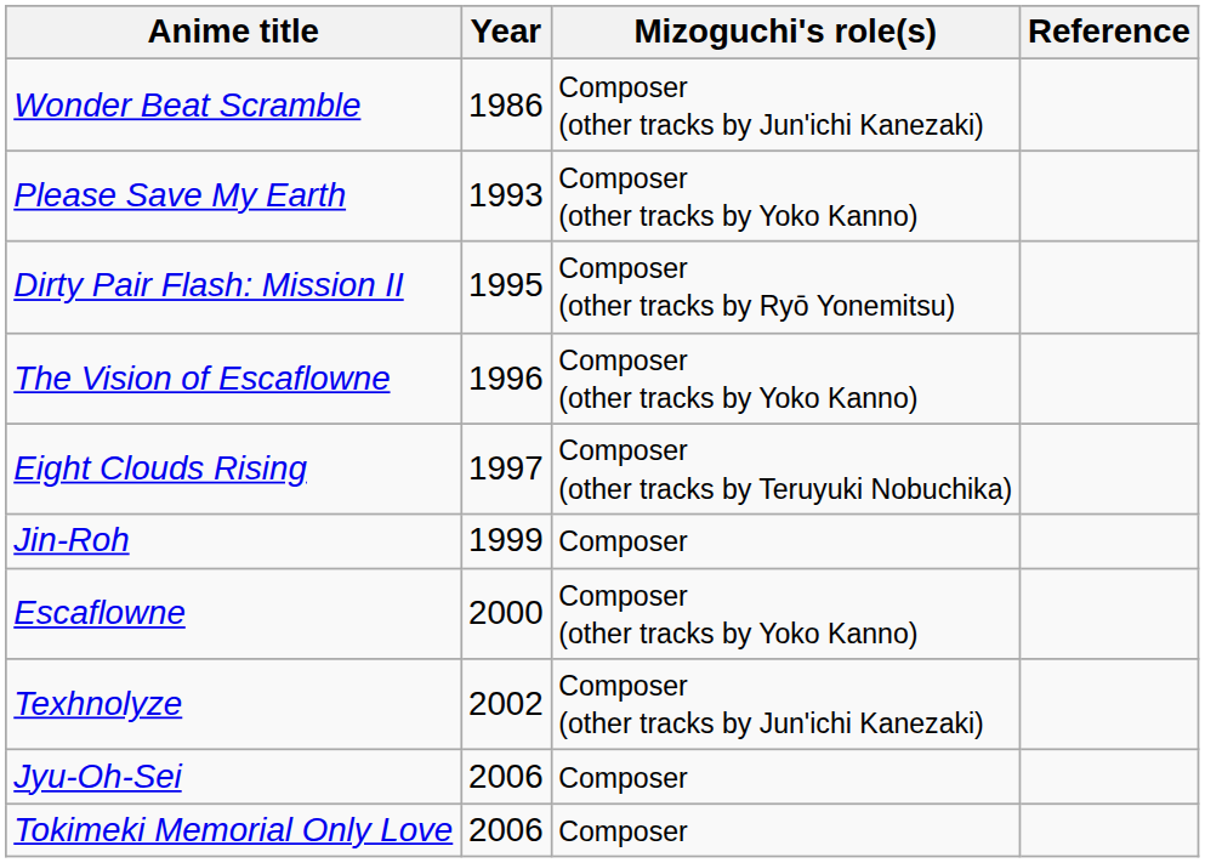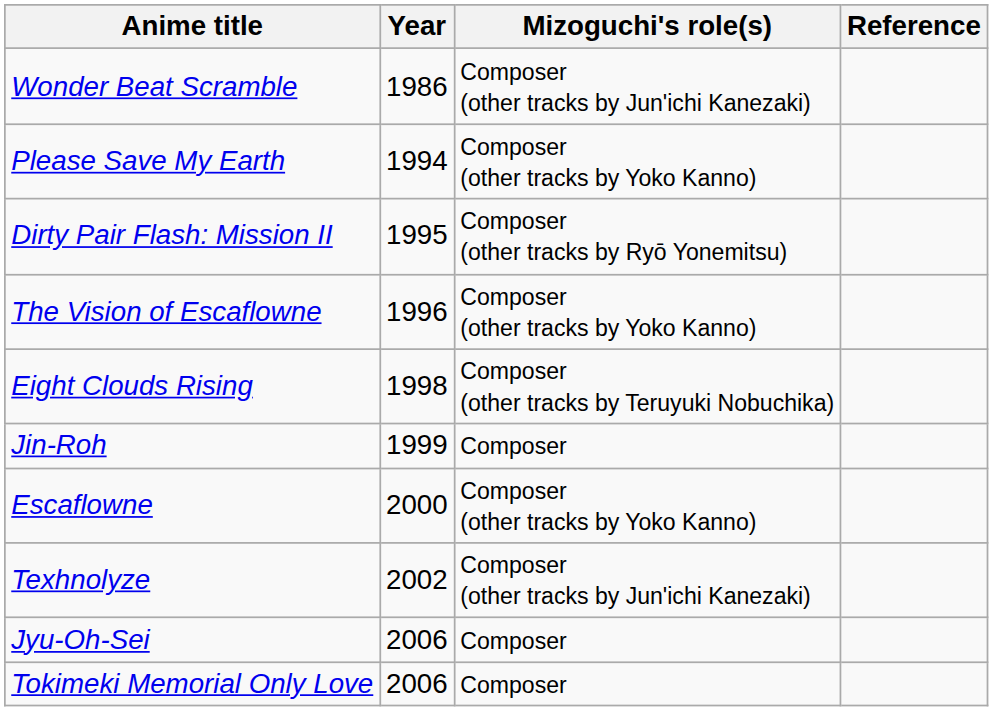Please Save My Earth | Year: 1993 -> 1994
Eight Clouds Rising | Year: 1997 -> 1998
